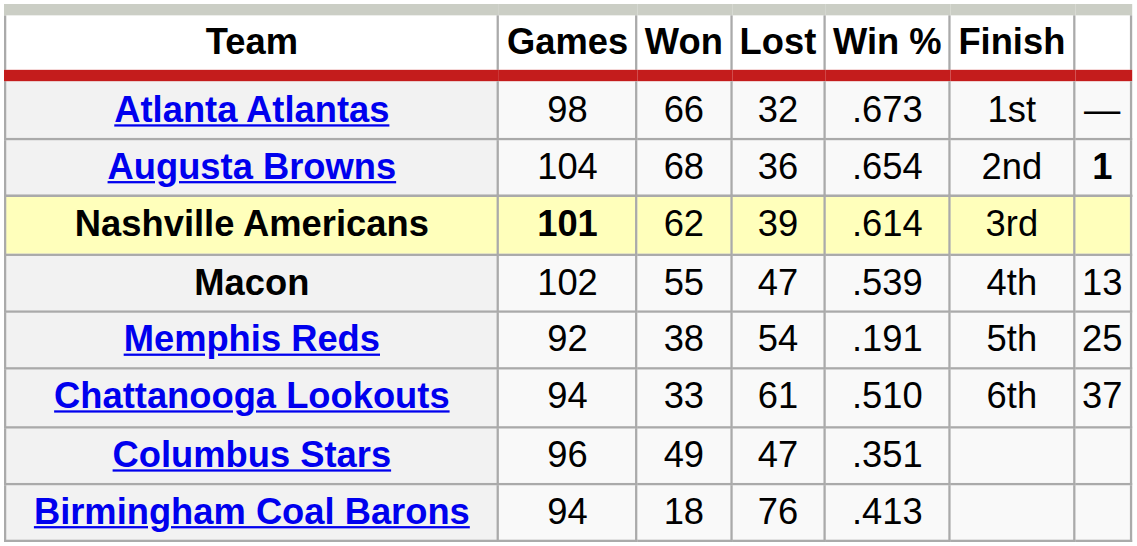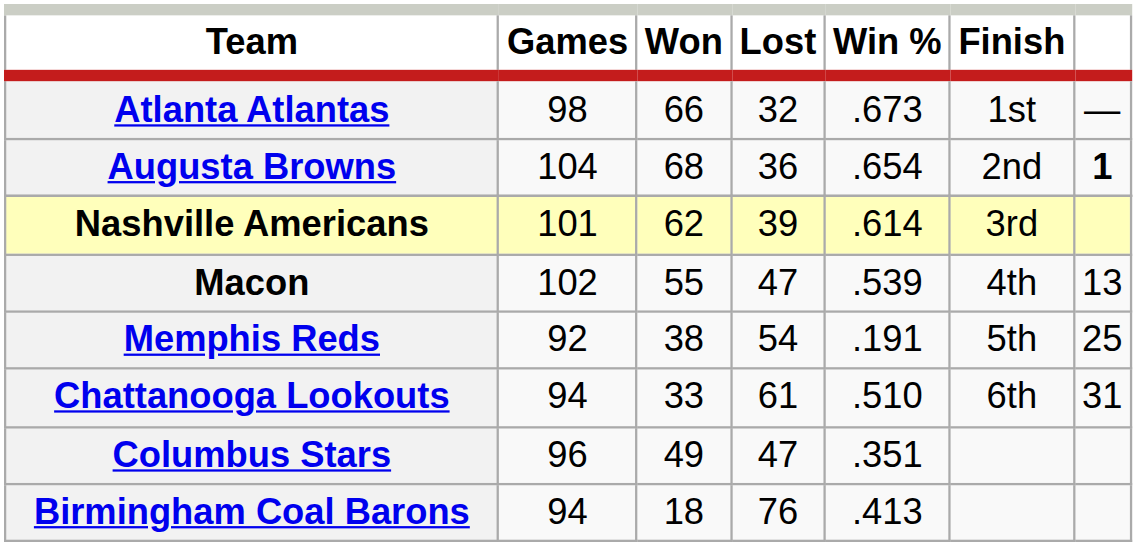Nashville Americans | Games: bold -> normal
Chattanooga Lookouts | column 7: 37 -> 31
